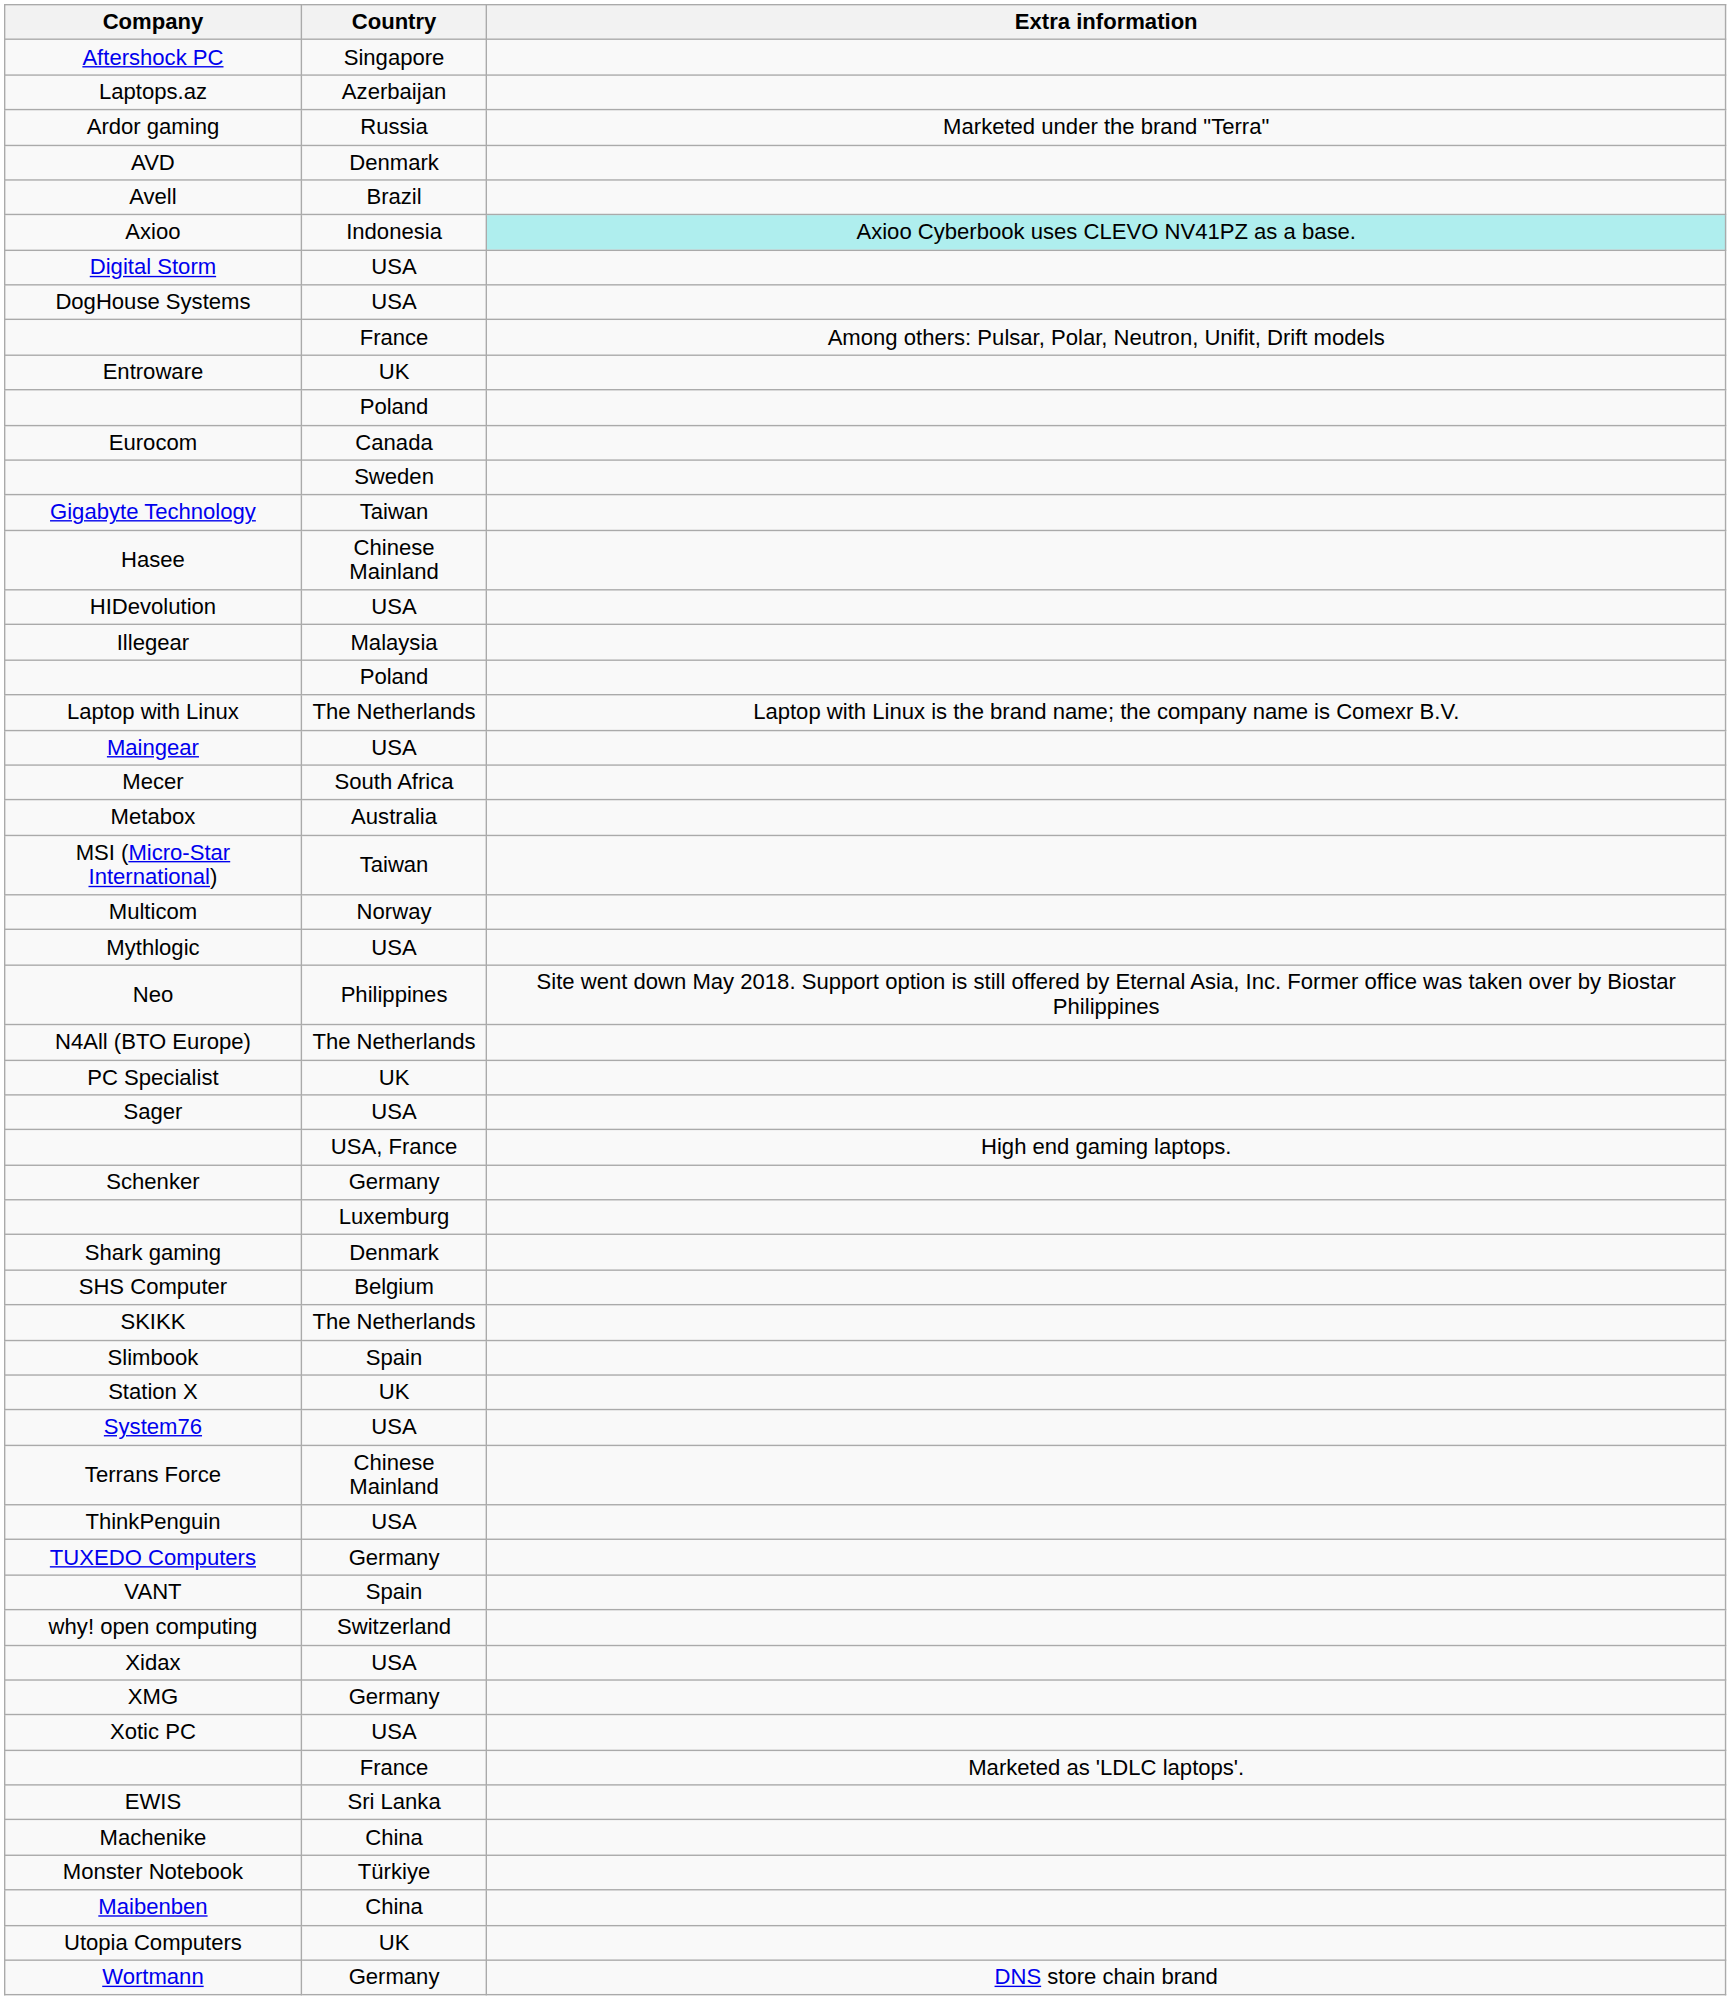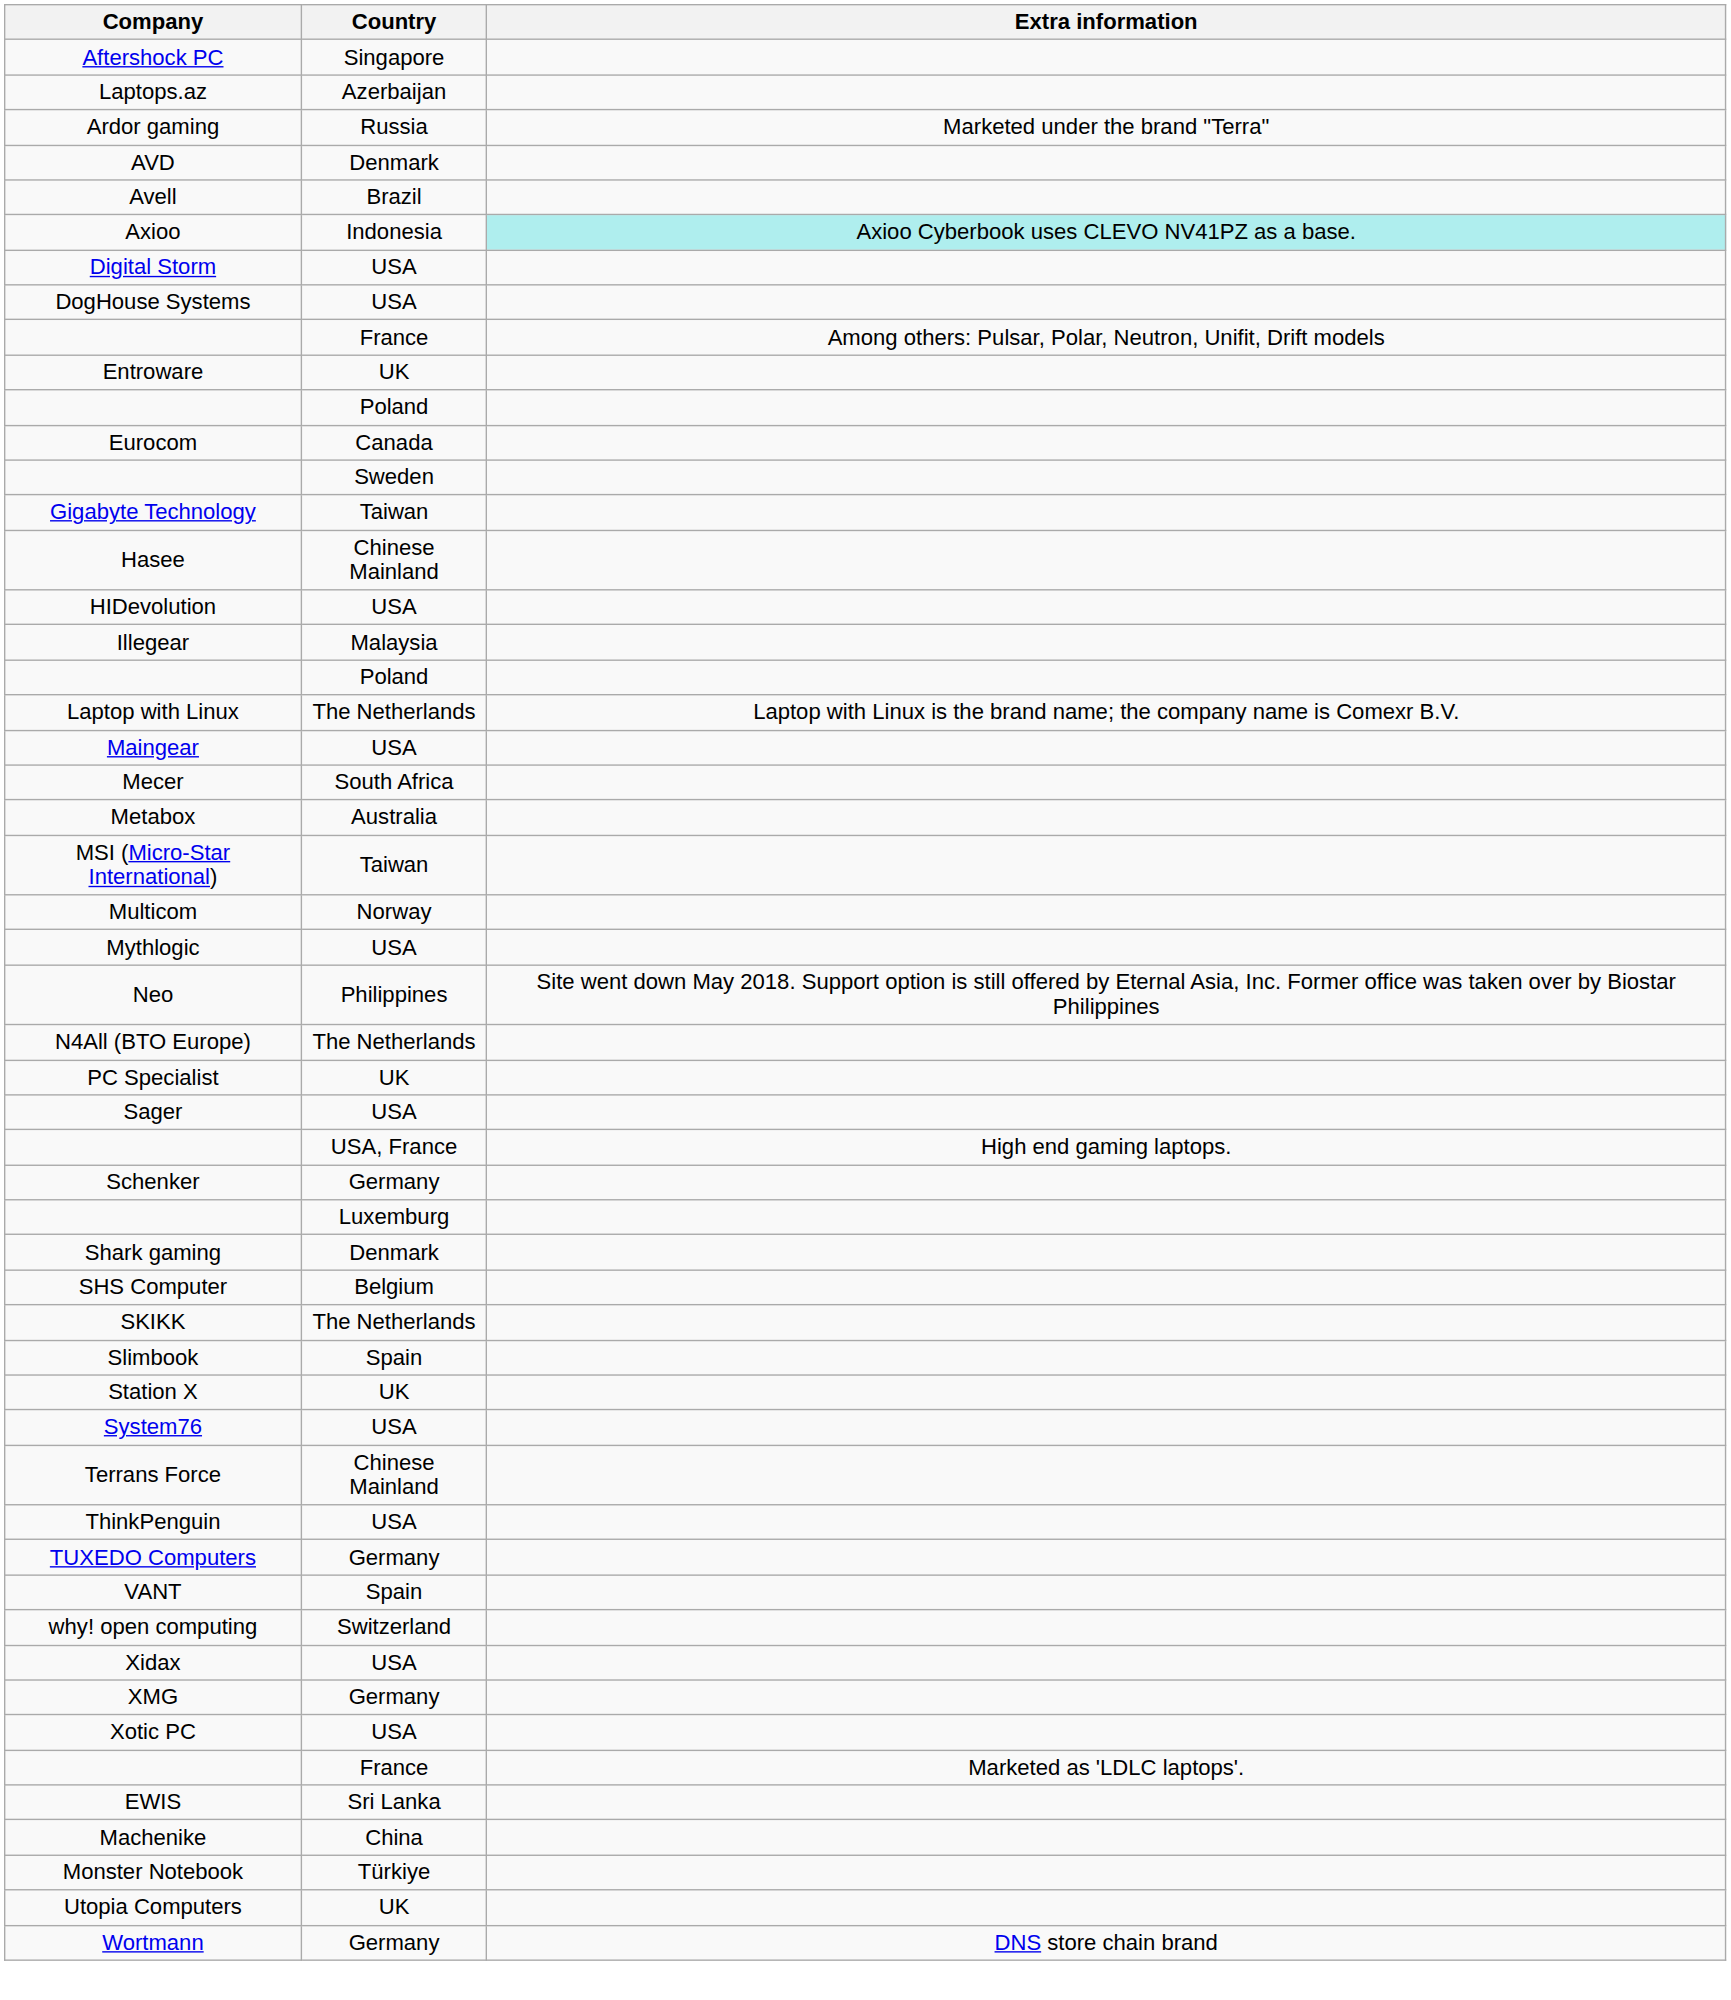- row: Maibenben | China
